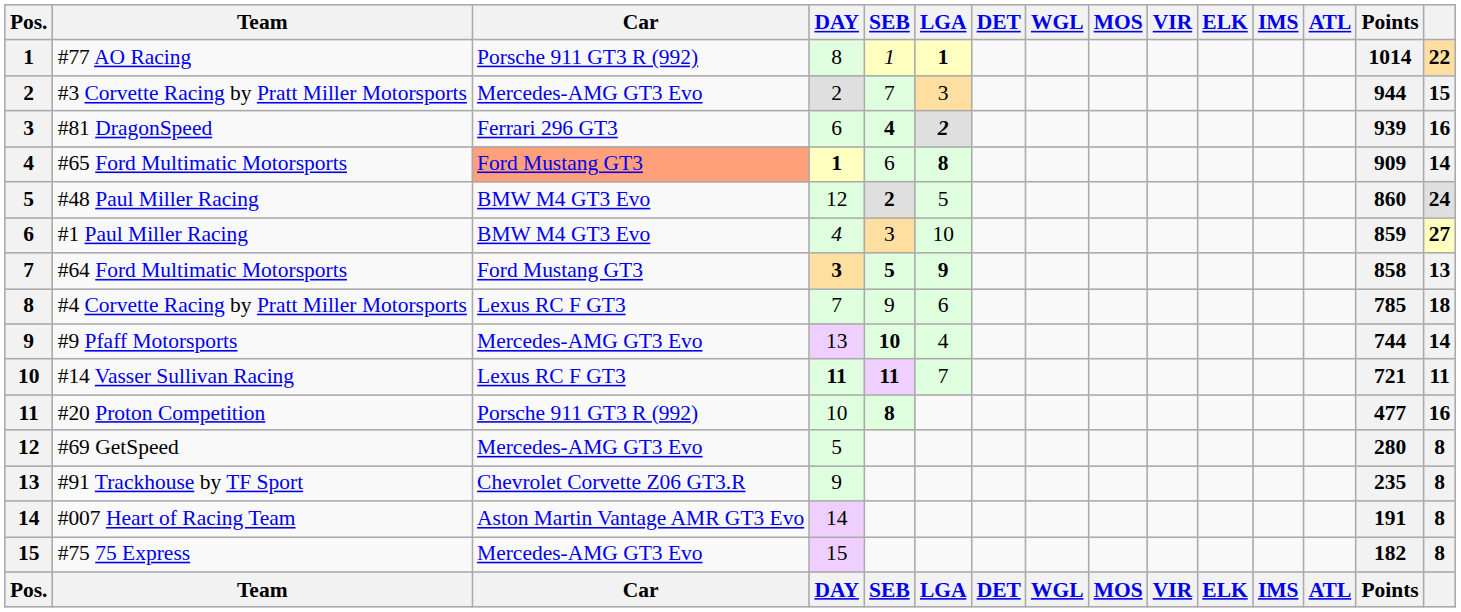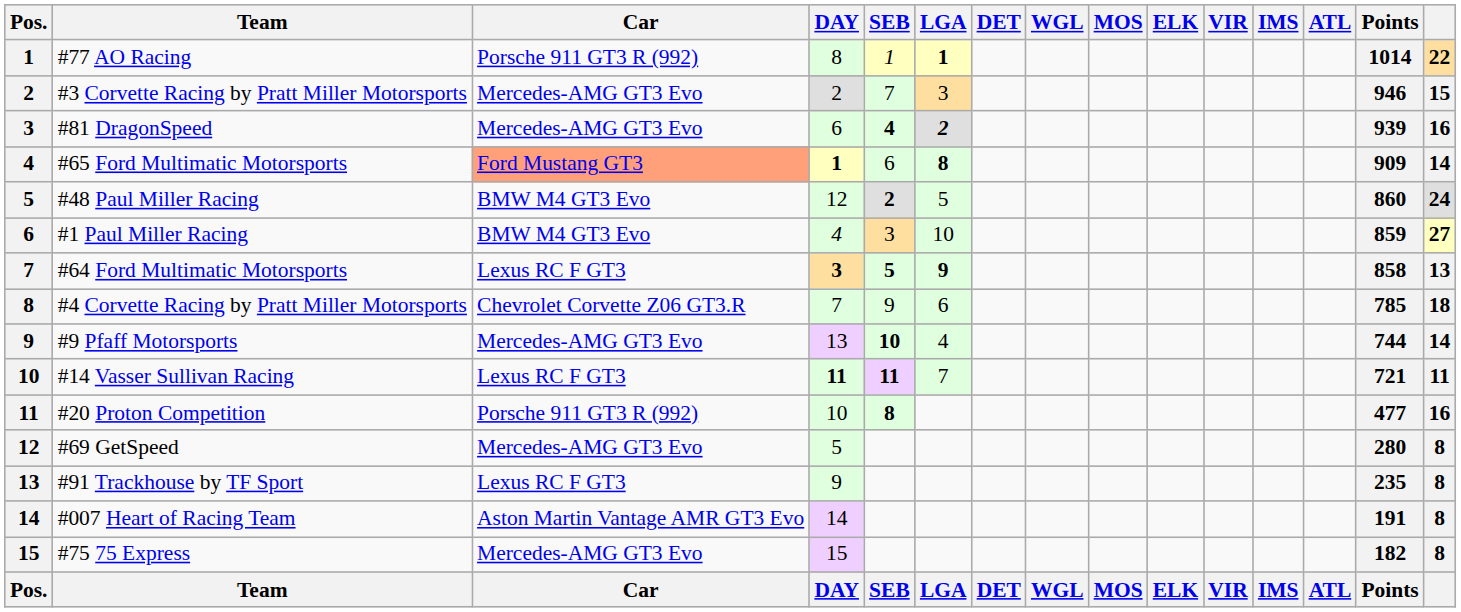columns swapped: ELK <-> VIR
#3 Corvette Racing by Pratt Miller Motorsports | Points: 944 -> 946
#81 DragonSpeed | Car: Ferrari 296 GT3 -> Mercedes-AMG GT3 Evo
#64 Ford Multimatic Motorsports | Car: Ford Mustang GT3 -> Lexus RC F GT3
#4 Corvette Racing by Pratt Miller Motorsports | Car: Lexus RC F GT3 -> Chevrolet Corvette Z06 GT3.R
#91 Trackhouse by TF Sport | Car: Chevrolet Corvette Z06 GT3.R -> Lexus RC F GT3
